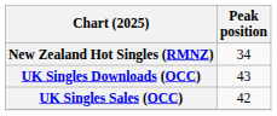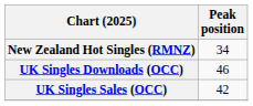UK Singles Downloads (OCC) | Peak position: 43 -> 46
